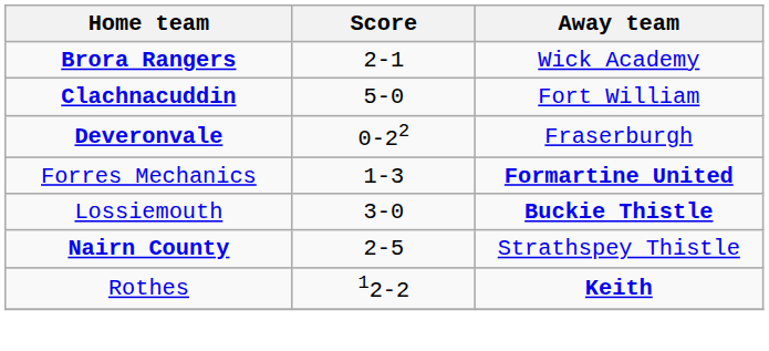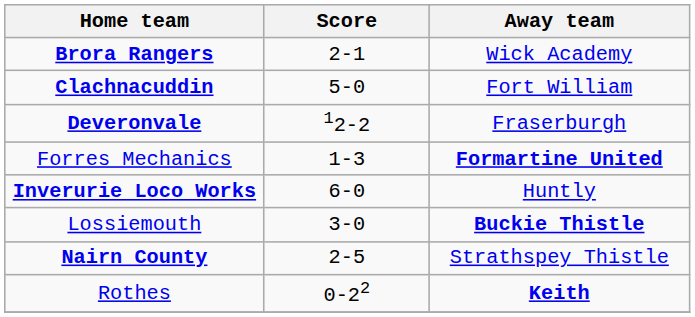Deveronvale | Score: 0-22 -> 12-2
+ row: Inverurie Loco Works | 6-0 | Huntly
Rothes | Score: 12-2 -> 0-22
